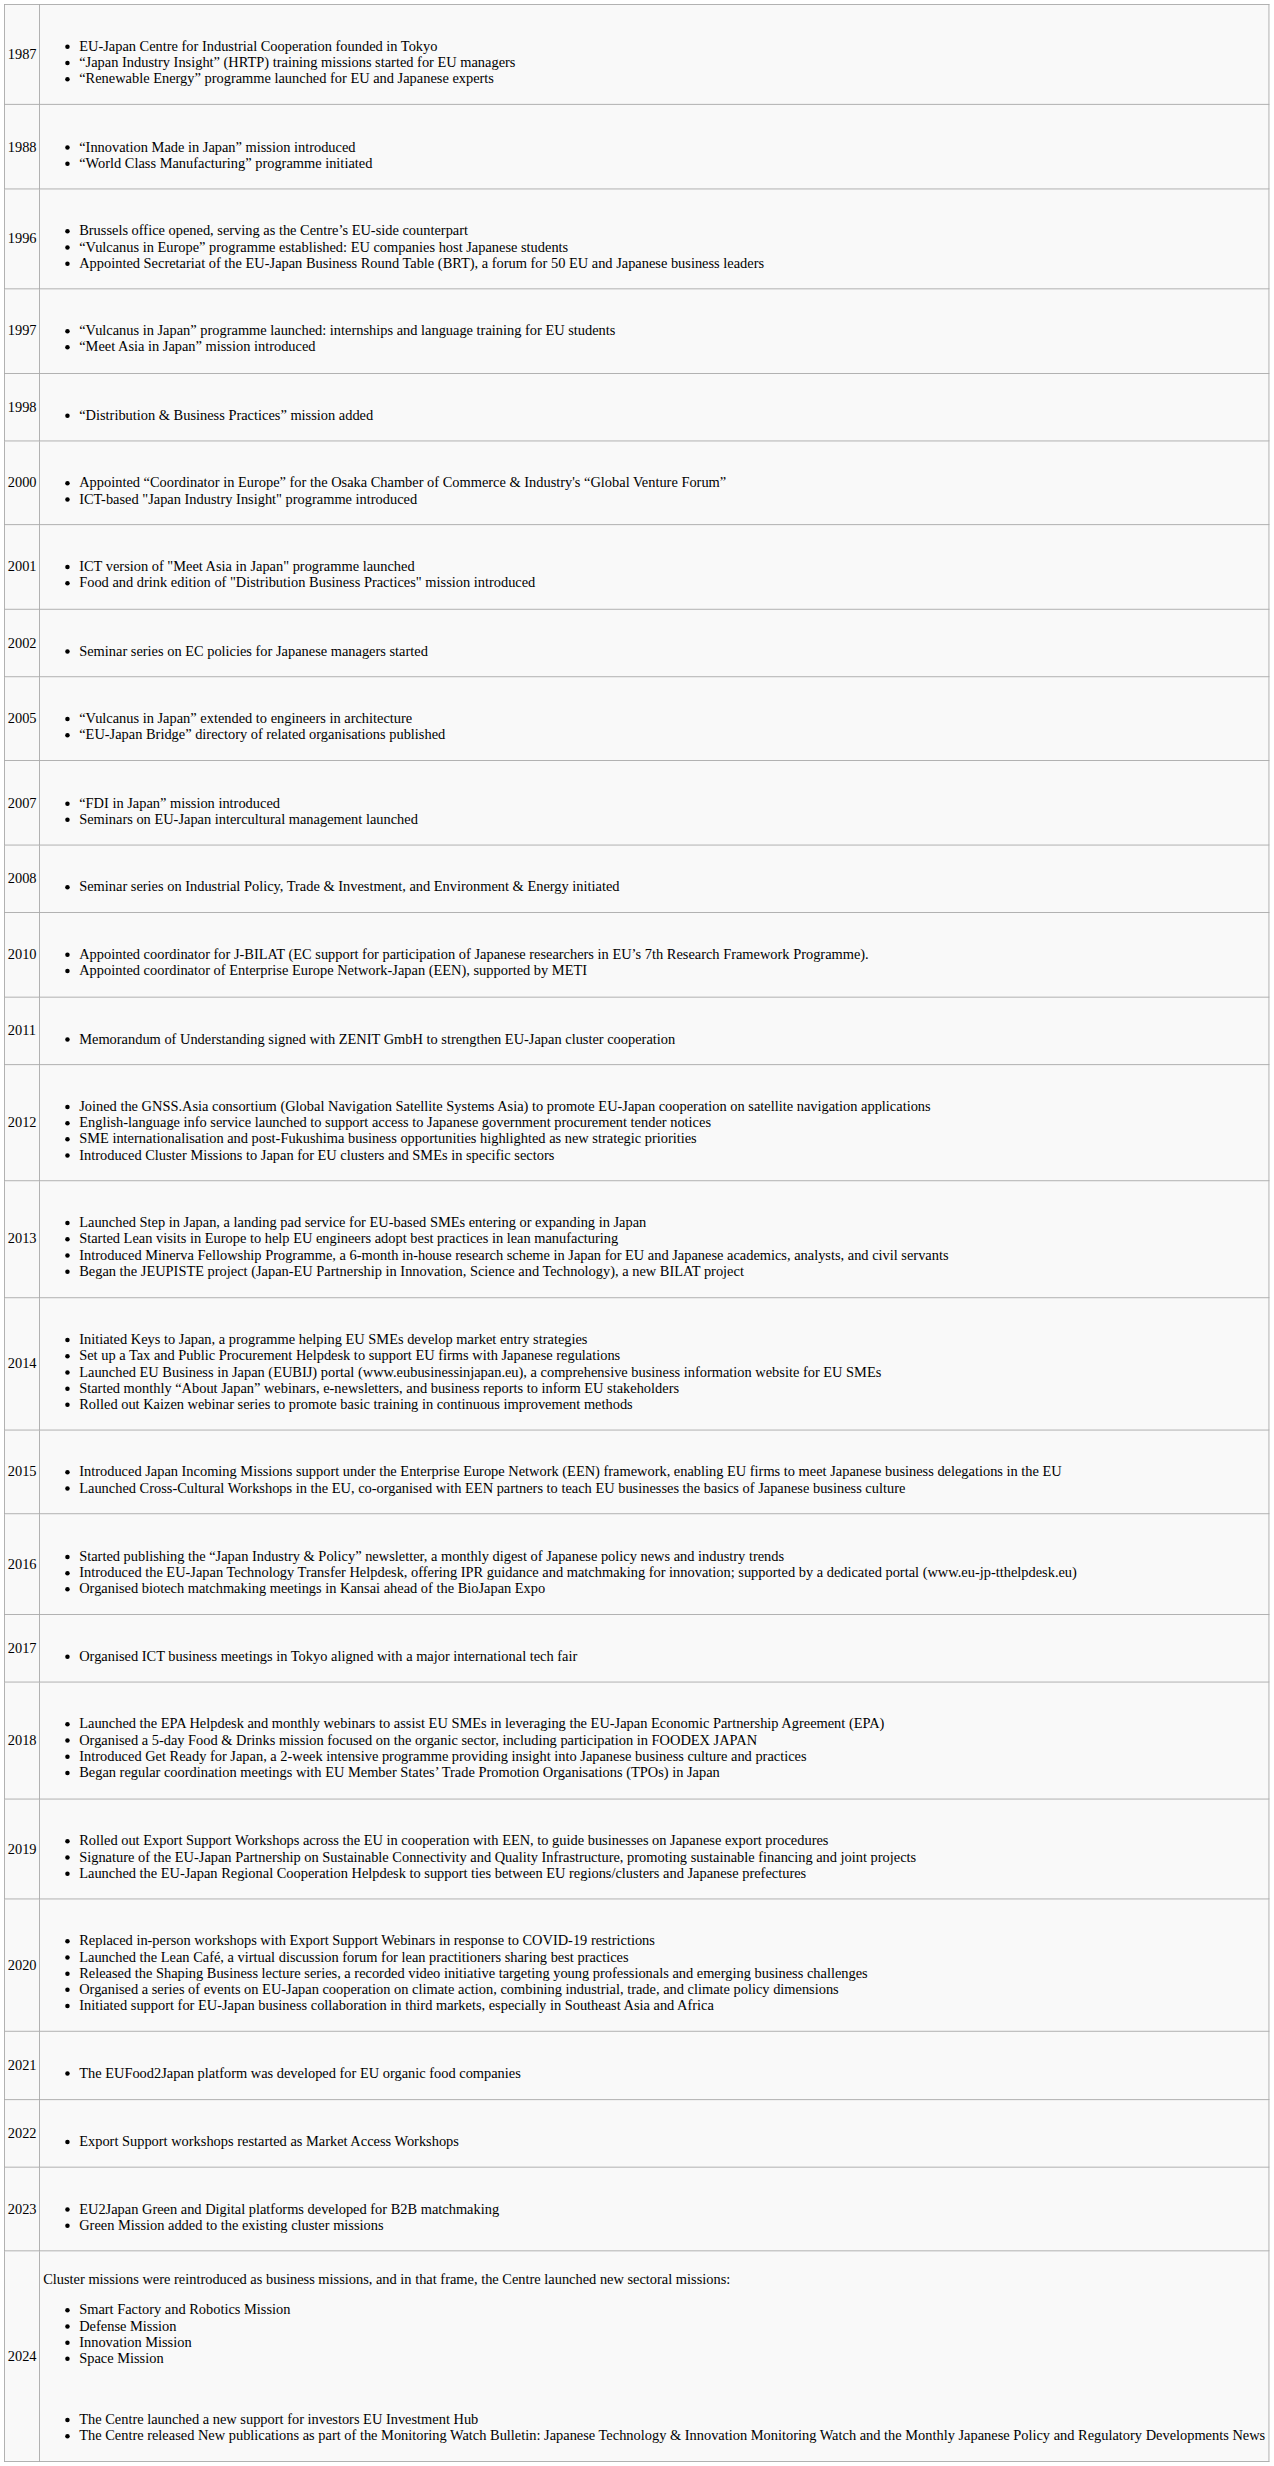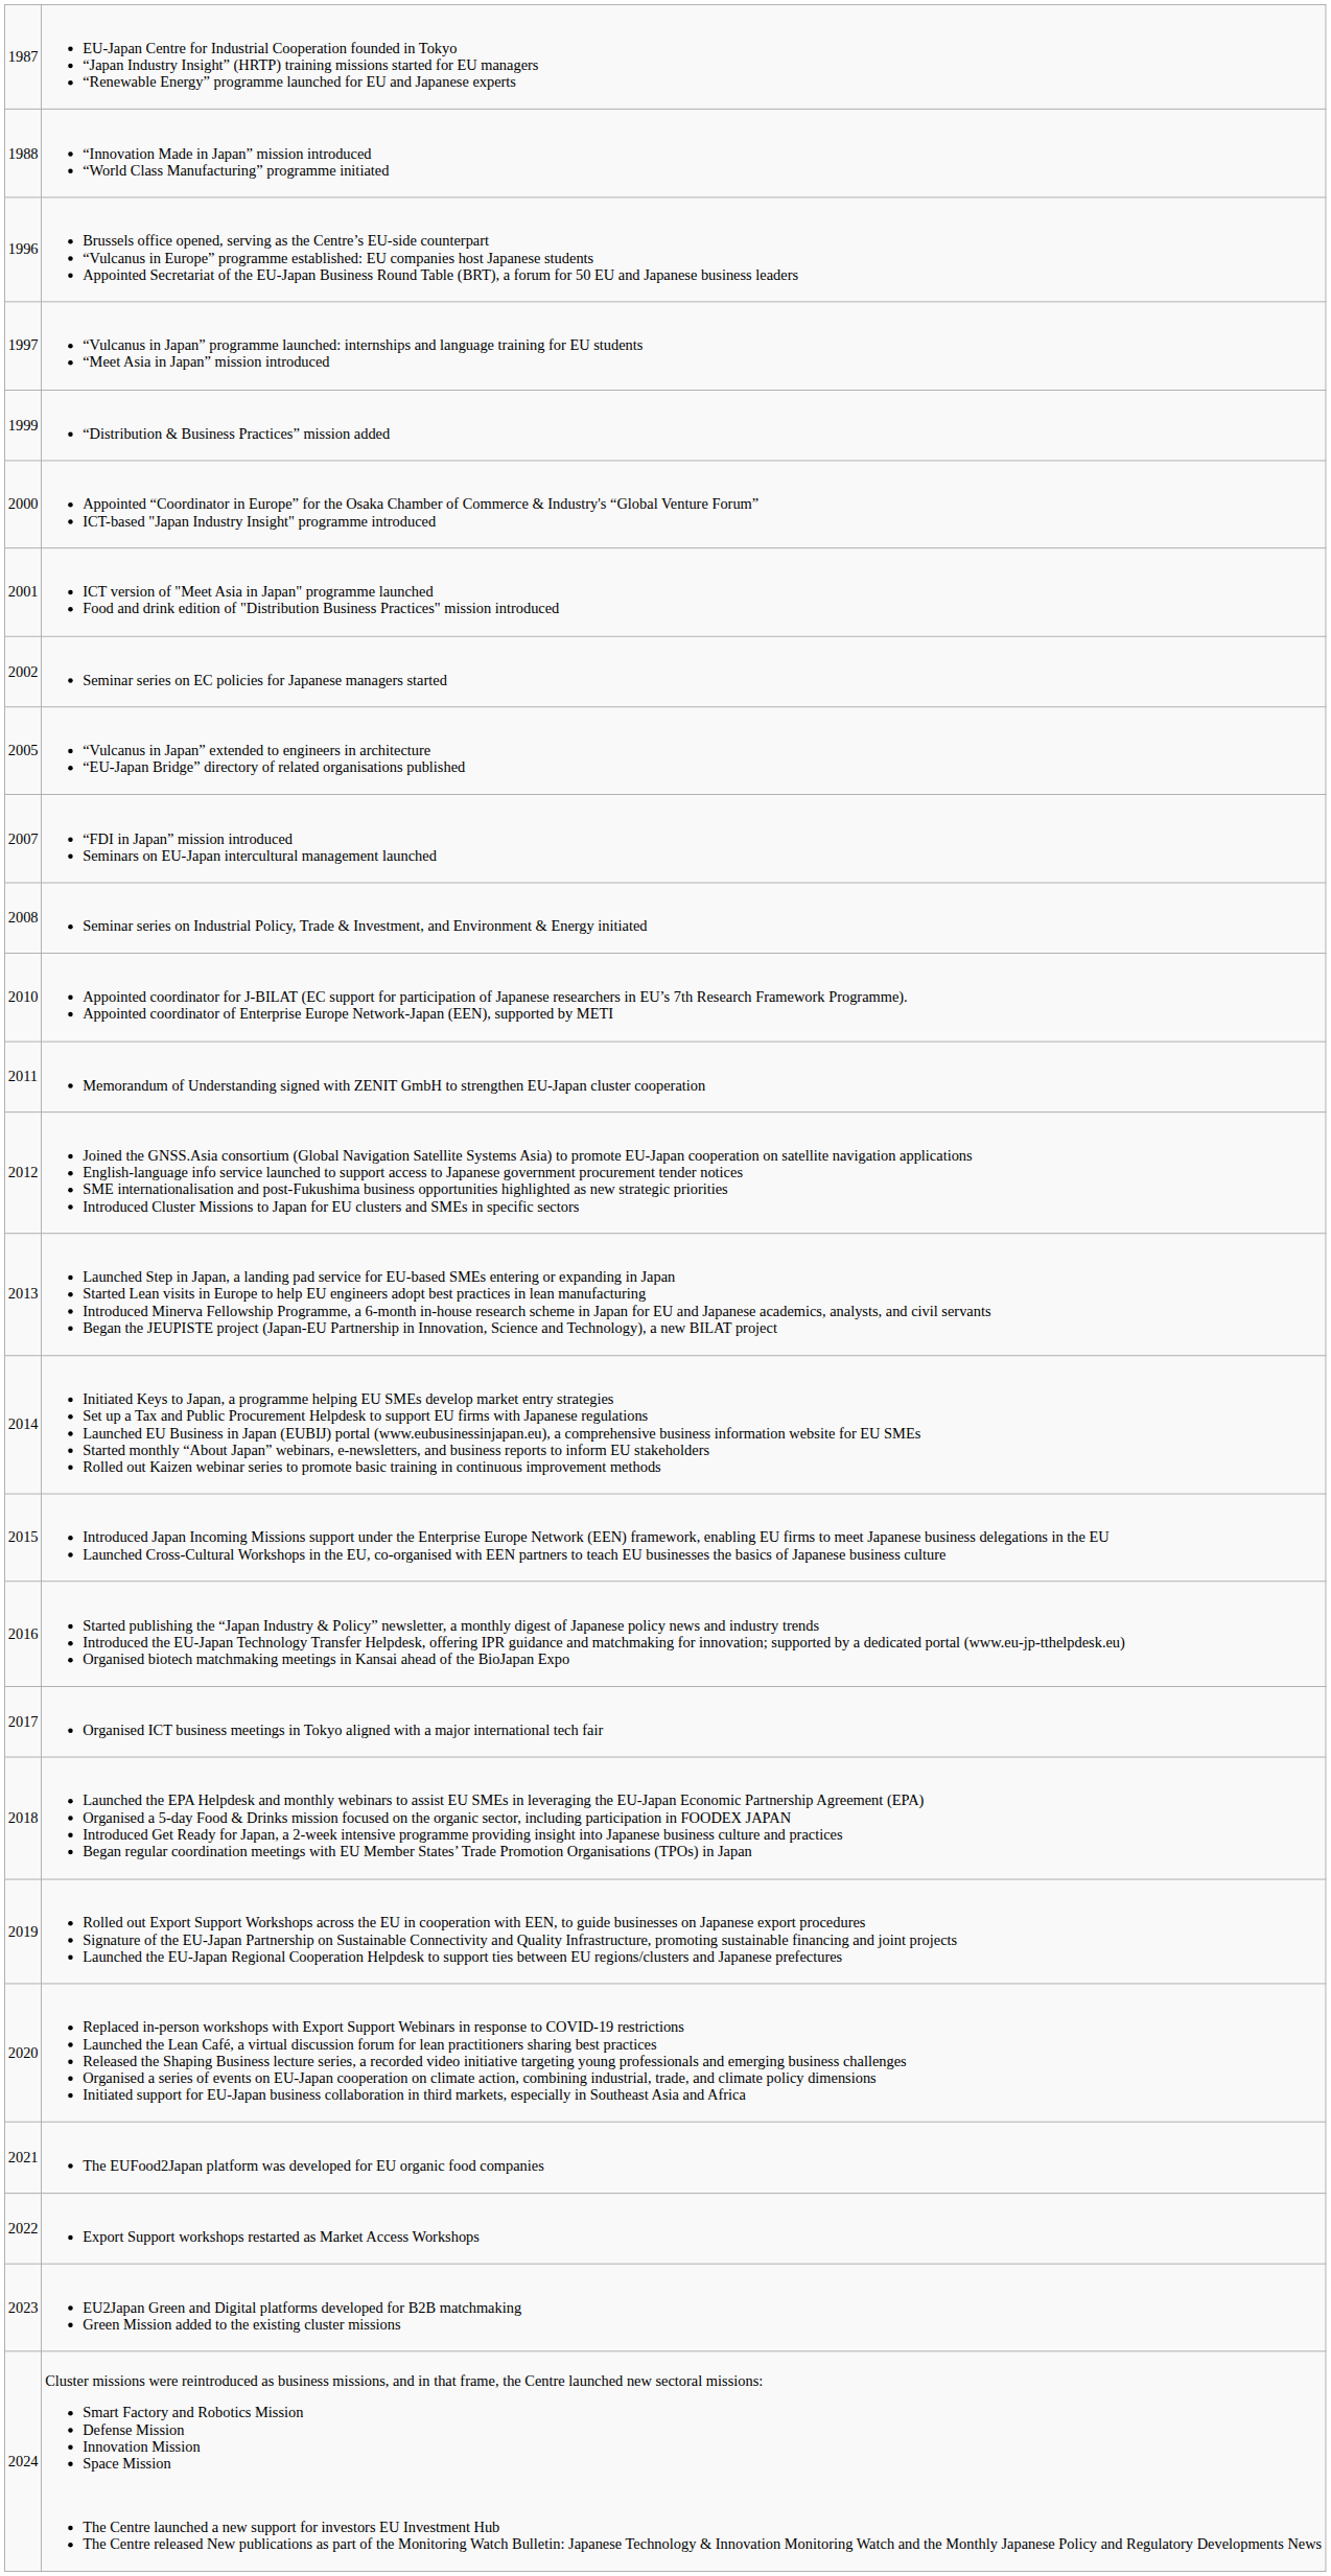“Distribution & Business Practices” mission added | column 1: 1998 -> 1999
